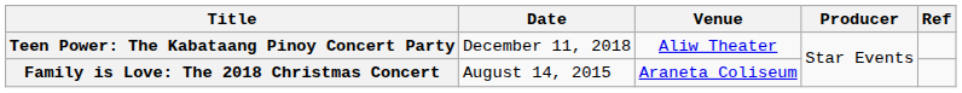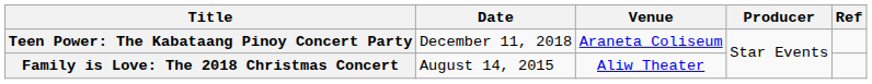Teen Power: The Kabataang Pinoy Concert Party | Venue: Aliw Theater -> Araneta Coliseum
Family is Love: The 2018 Christmas Concert | Venue: Araneta Coliseum -> Aliw Theater
